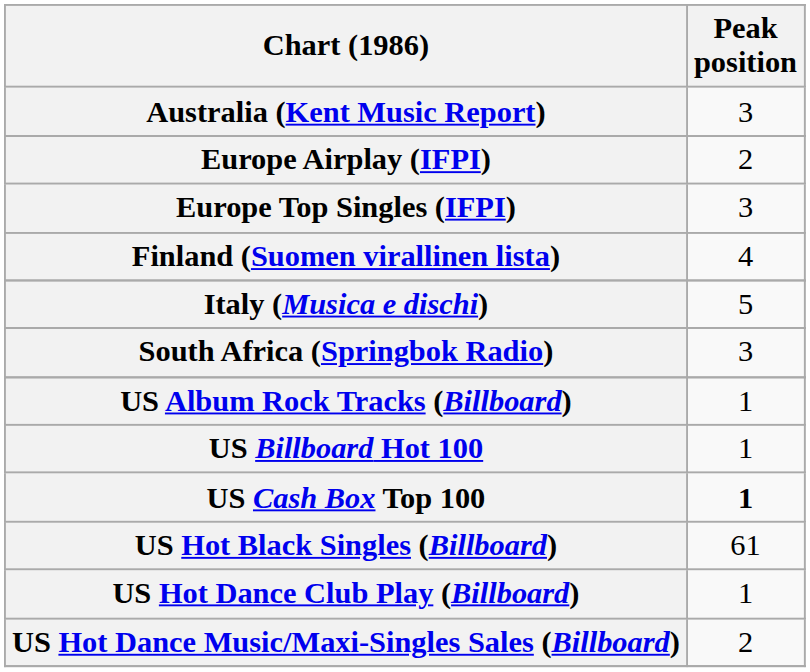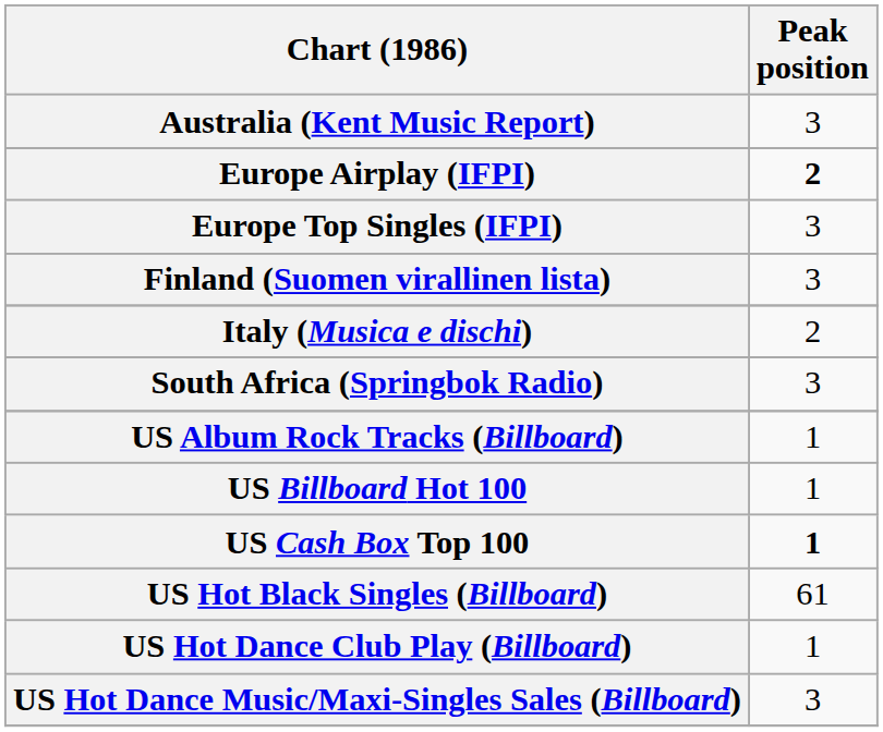Europe Airplay (IFPI) | Peak position: normal -> bold
Finland (Suomen virallinen lista) | Peak position: 4 -> 3
Italy (Musica e dischi) | Peak position: 5 -> 2
US Hot Dance Music/Maxi-Singles Sales (Billboard) | Peak position: 2 -> 3
